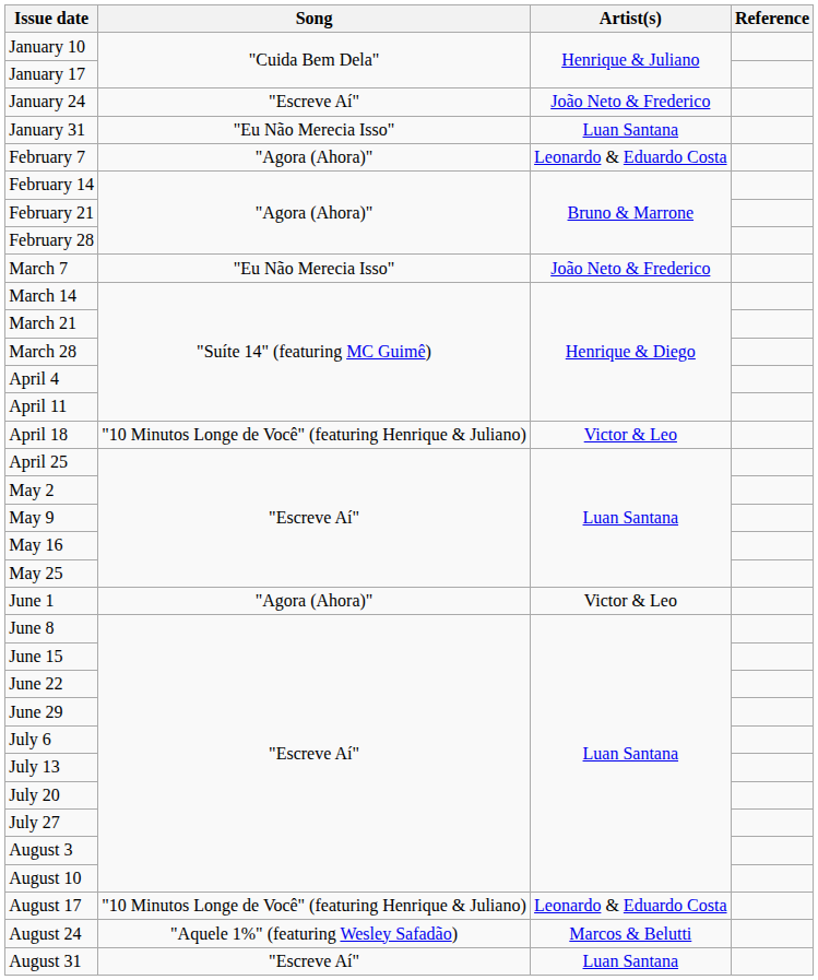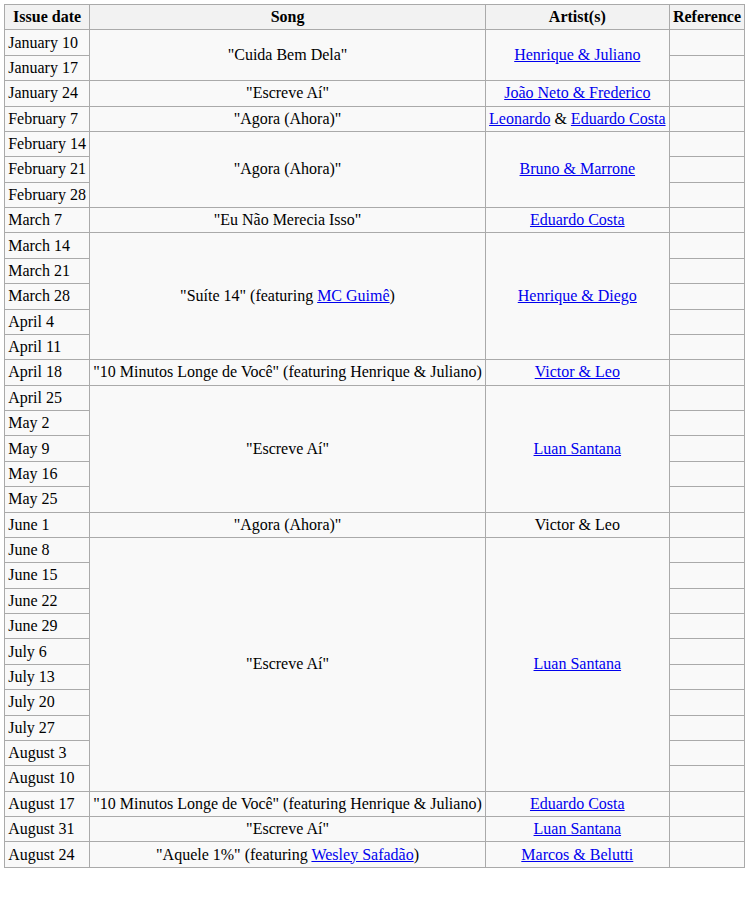- row: January 31 | "Eu Não Merecia Isso" | Luan Santana
March 7 | Artist(s): João Neto & Frederico -> Eduardo Costa
August 17 | Artist(s): Leonardo & Eduardo Costa -> Eduardo Costa
rows swapped: August 24 <-> August 31
